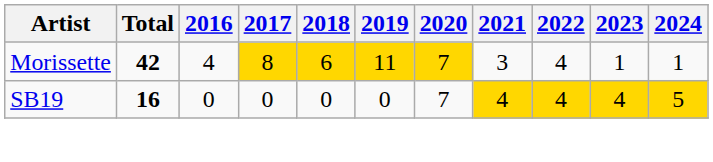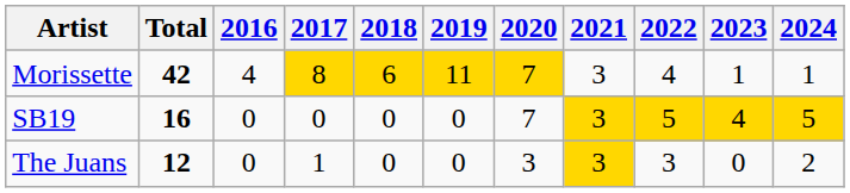SB19 | 2021: 4 -> 3
SB19 | 2022: 4 -> 5
+ row: The Juans | 12 | 0 | 1 | 0 | 0 | 3 | 3 | 3 | 0 | 2
